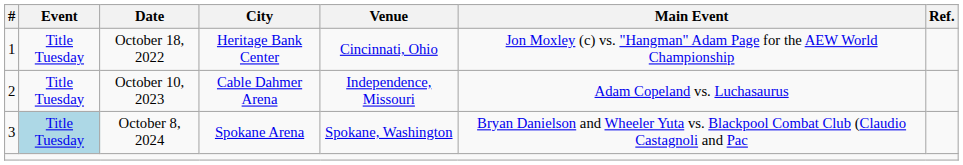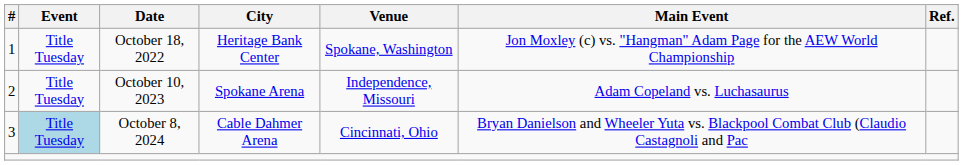October 18, 2022 | Venue: Cincinnati, Ohio -> Spokane, Washington
October 10, 2023 | City: Cable Dahmer Arena -> Spokane Arena
October 8, 2024 | City: Spokane Arena -> Cable Dahmer Arena
October 8, 2024 | Venue: Spokane, Washington -> Cincinnati, Ohio
